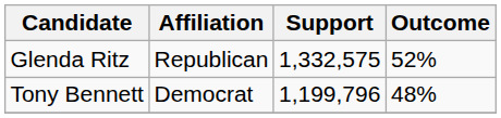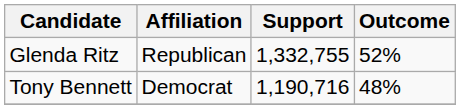Glenda Ritz | Support: 1,332,575 -> 1,332,755
Tony Bennett | Support: 1,199,796 -> 1,190,716
